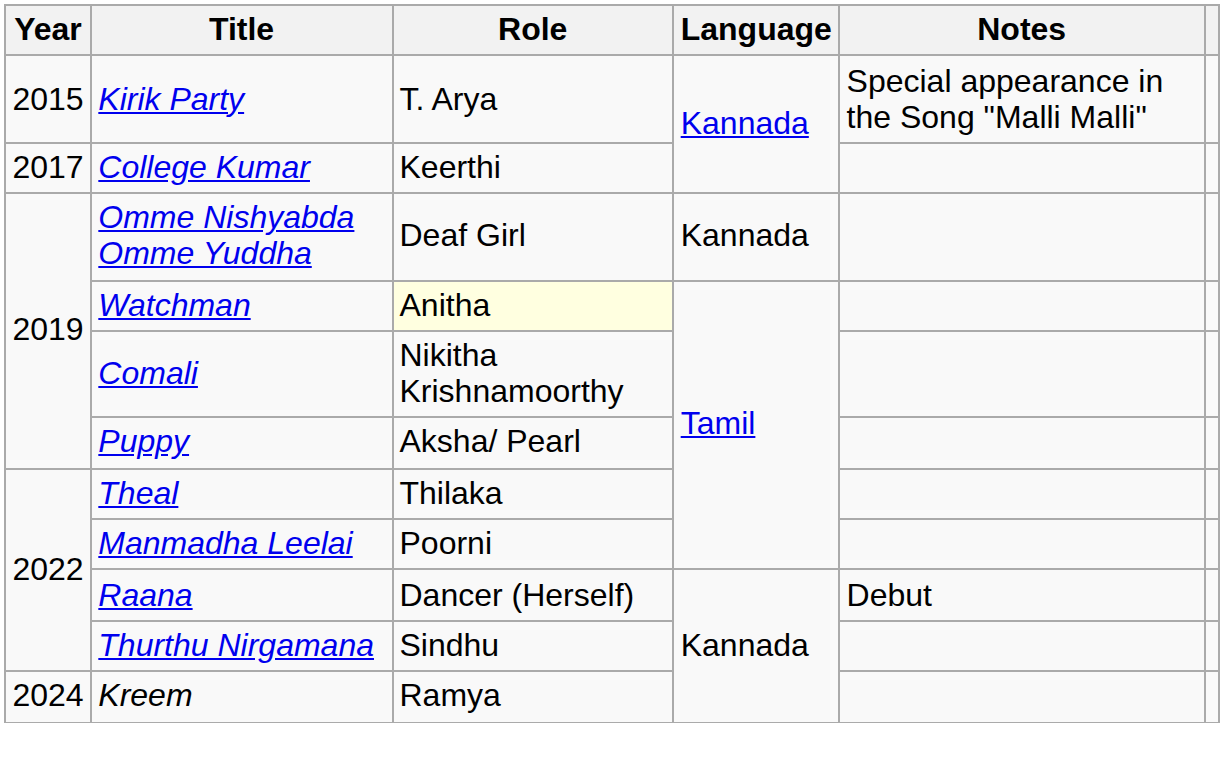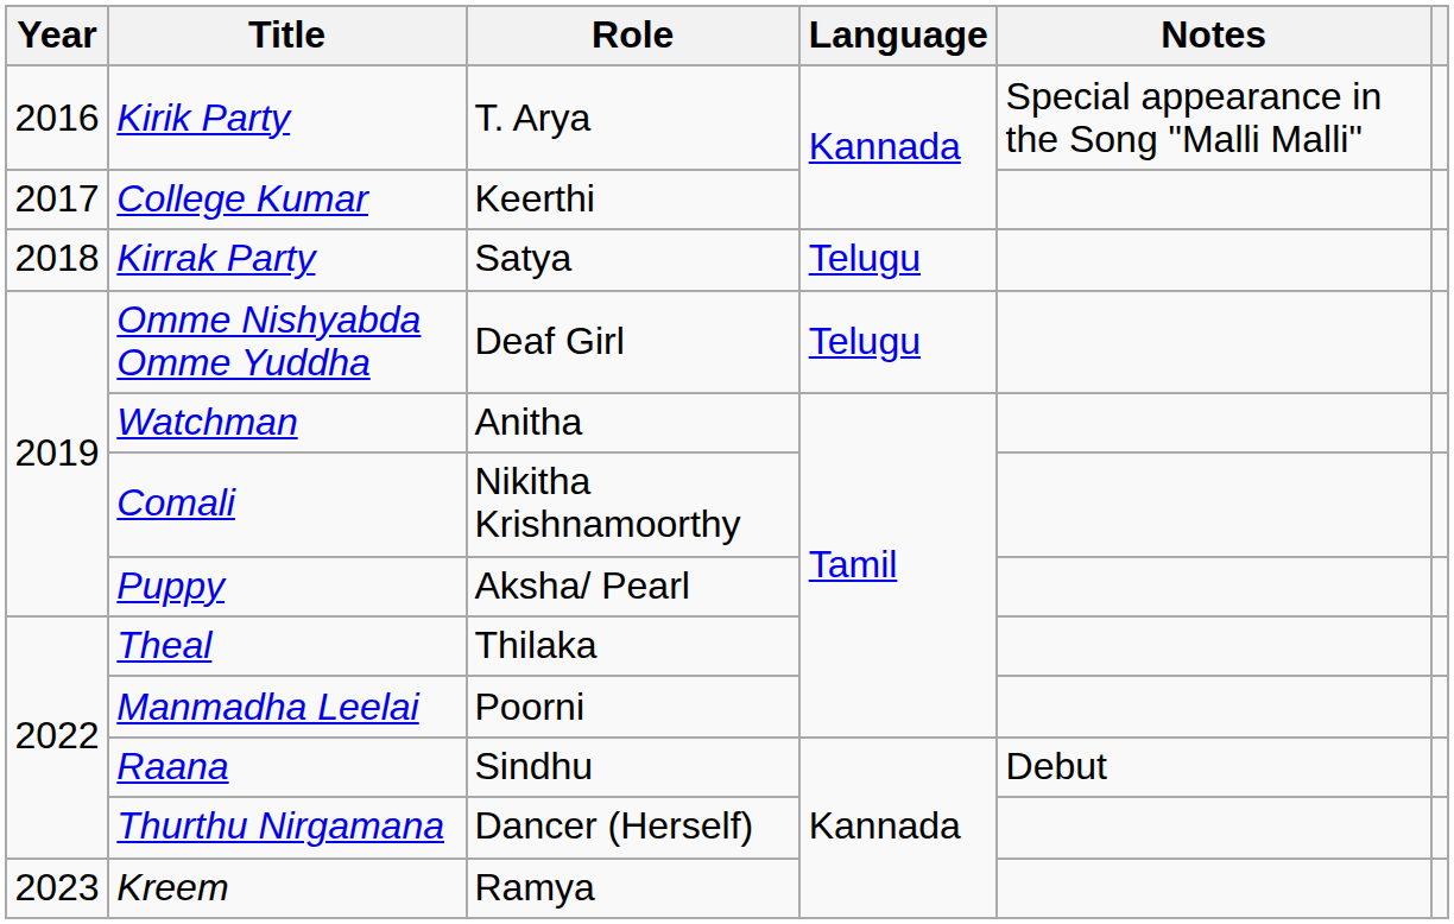Kirik Party | Year: 2015 -> 2016
+ row: 2018 | Kirrak Party | Satya | Telugu
Omme Nishyabda Omme Yuddha | Language: Kannada -> Telugu
Watchman | Role: lightyellow background -> no background
Raana | Role: Dancer (Herself) -> Sindhu
Thurthu Nirgamana | Role: Sindhu -> Dancer (Herself)
Kreem | Year: 2024 -> 2023
